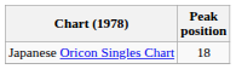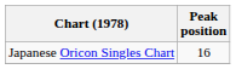Japanese Oricon Singles Chart | Peak position: 18 -> 16
